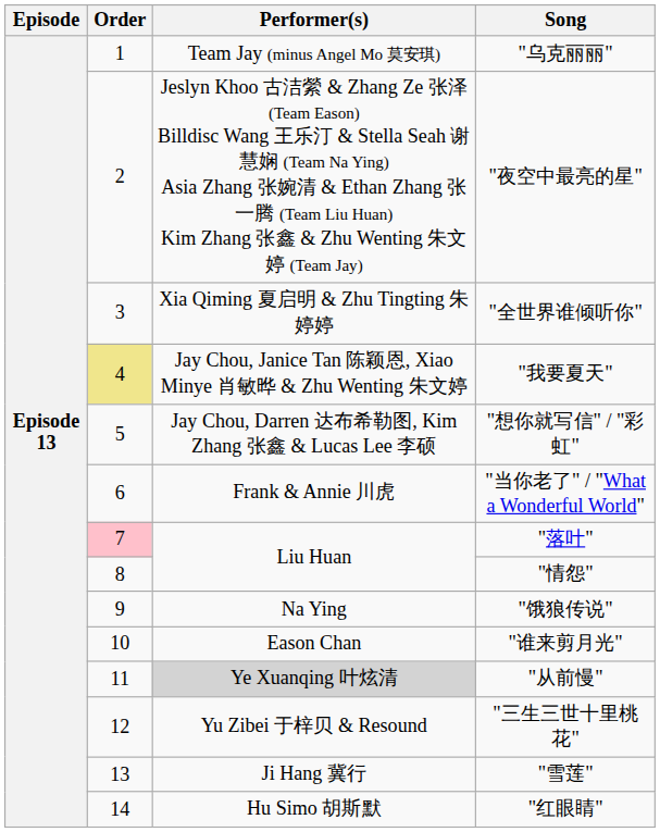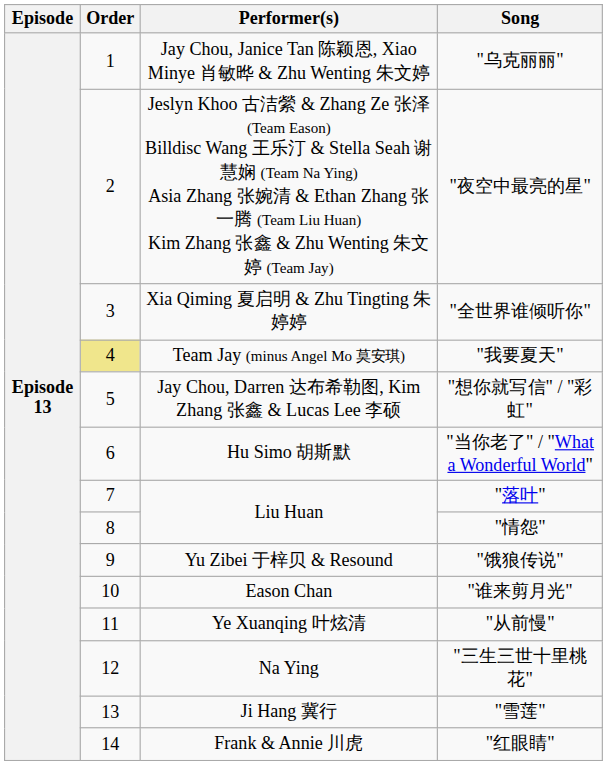"乌克丽丽" | Performer(s): Team Jay (minus Angel Mo 莫安琪) -> Jay Chou, Janice Tan 陈颖恩, Xiao Minye 肖敏晔 & Zhu Wenting 朱文婷
"我要夏天" | Performer(s): Jay Chou, Janice Tan 陈颖恩, Xiao Minye 肖敏晔 & Zhu Wenting 朱文婷 -> Team Jay (minus Angel Mo 莫安琪)
"当你老了" / "What a Wonderful World" | Performer(s): Frank & Annie 川虎 -> Hu Simo 胡斯默
"落叶" | Order: pink background -> no background
"饿狼传说" | Performer(s): Na Ying -> Yu Zibei 于梓贝 & Resound
"从前慢" | Performer(s): lightgrey background -> no background
"三生三世十里桃花" | Performer(s): Yu Zibei 于梓贝 & Resound -> Na Ying
"红眼睛" | Performer(s): Hu Simo 胡斯默 -> Frank & Annie 川虎
